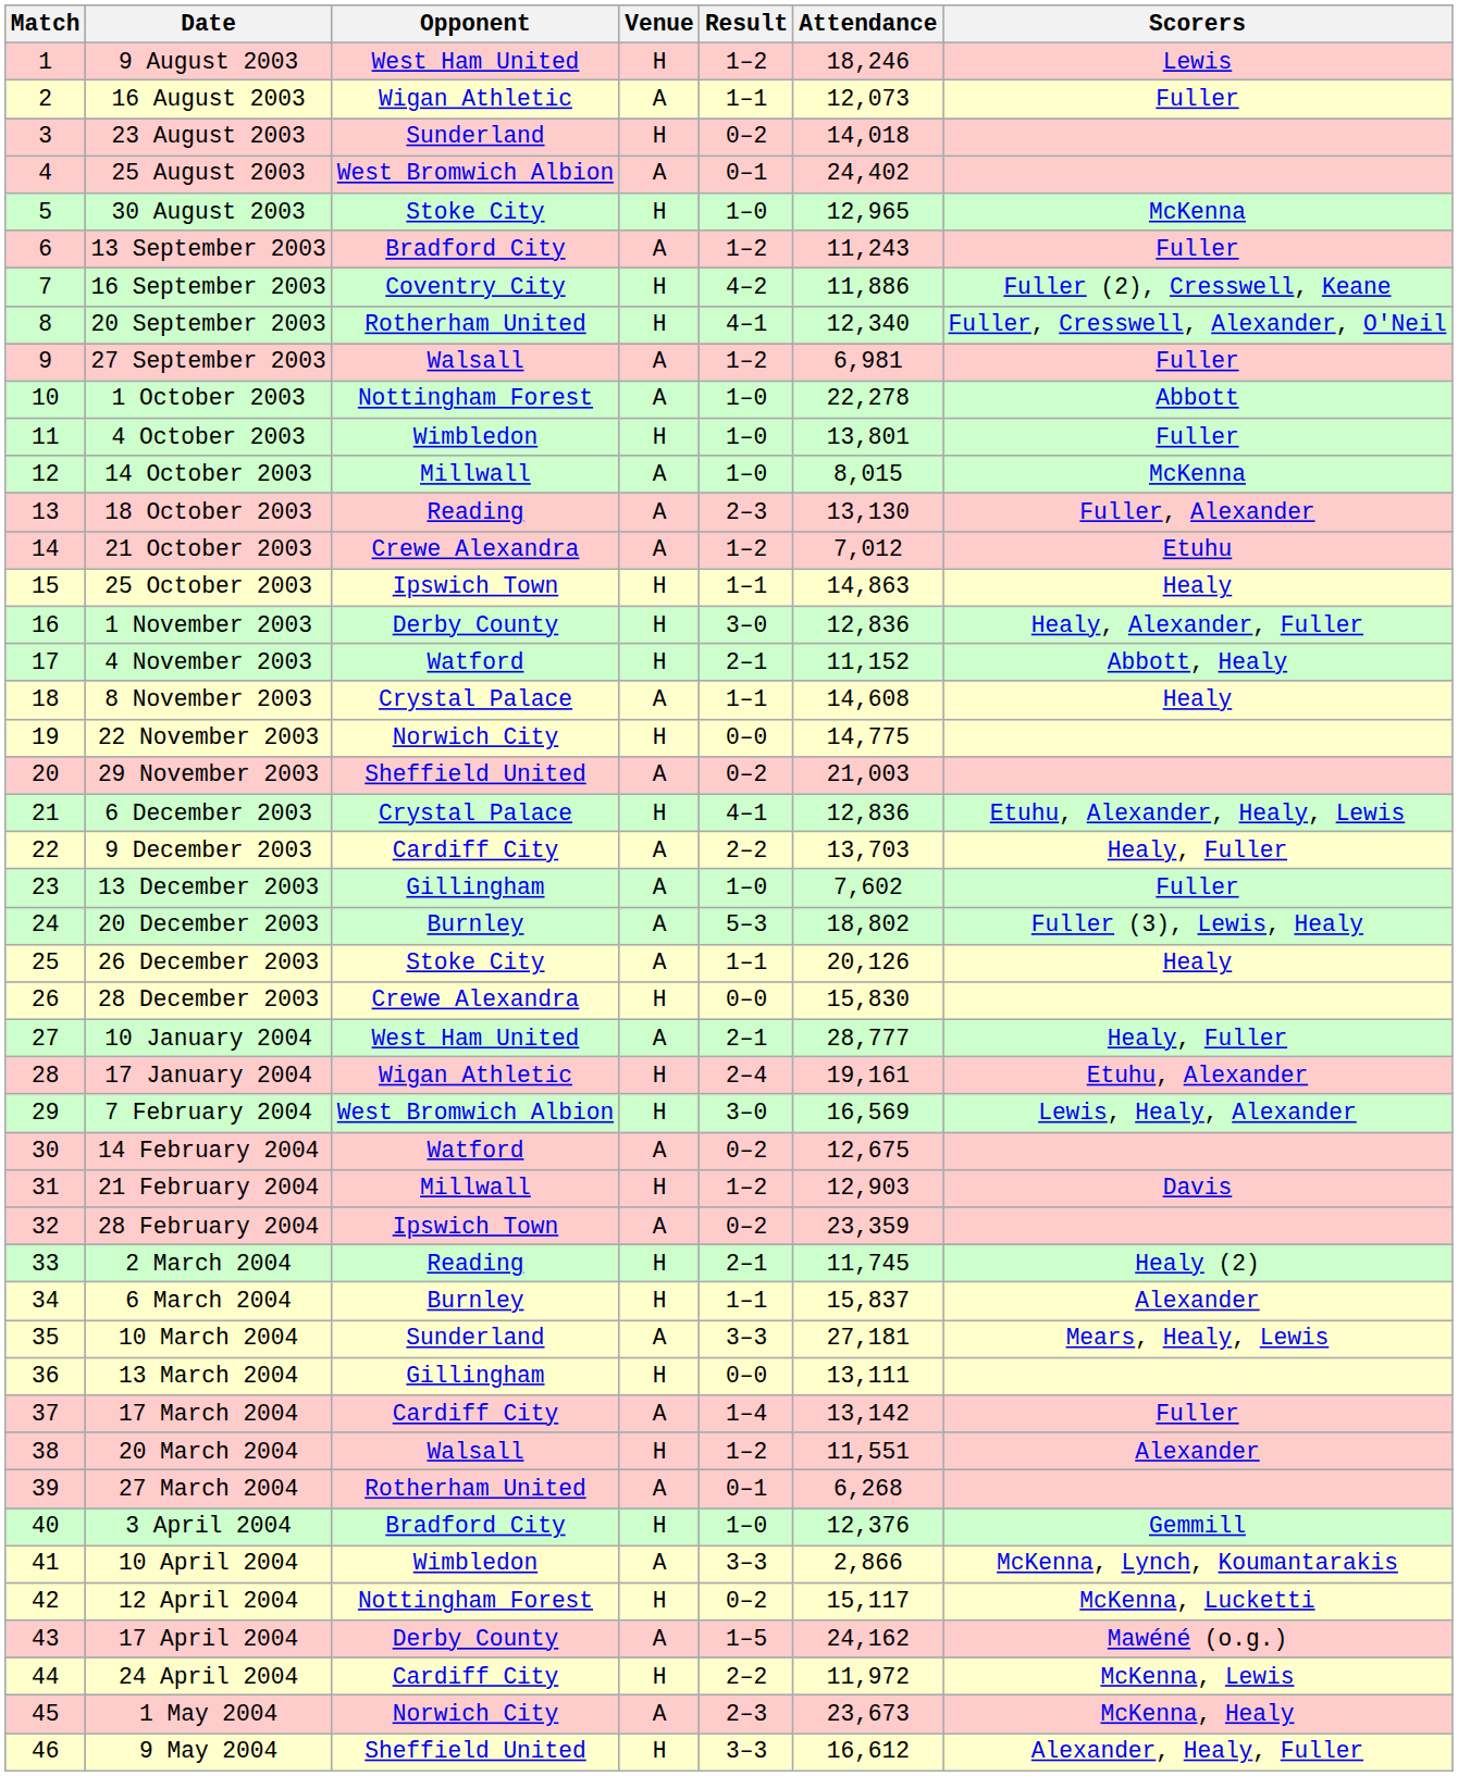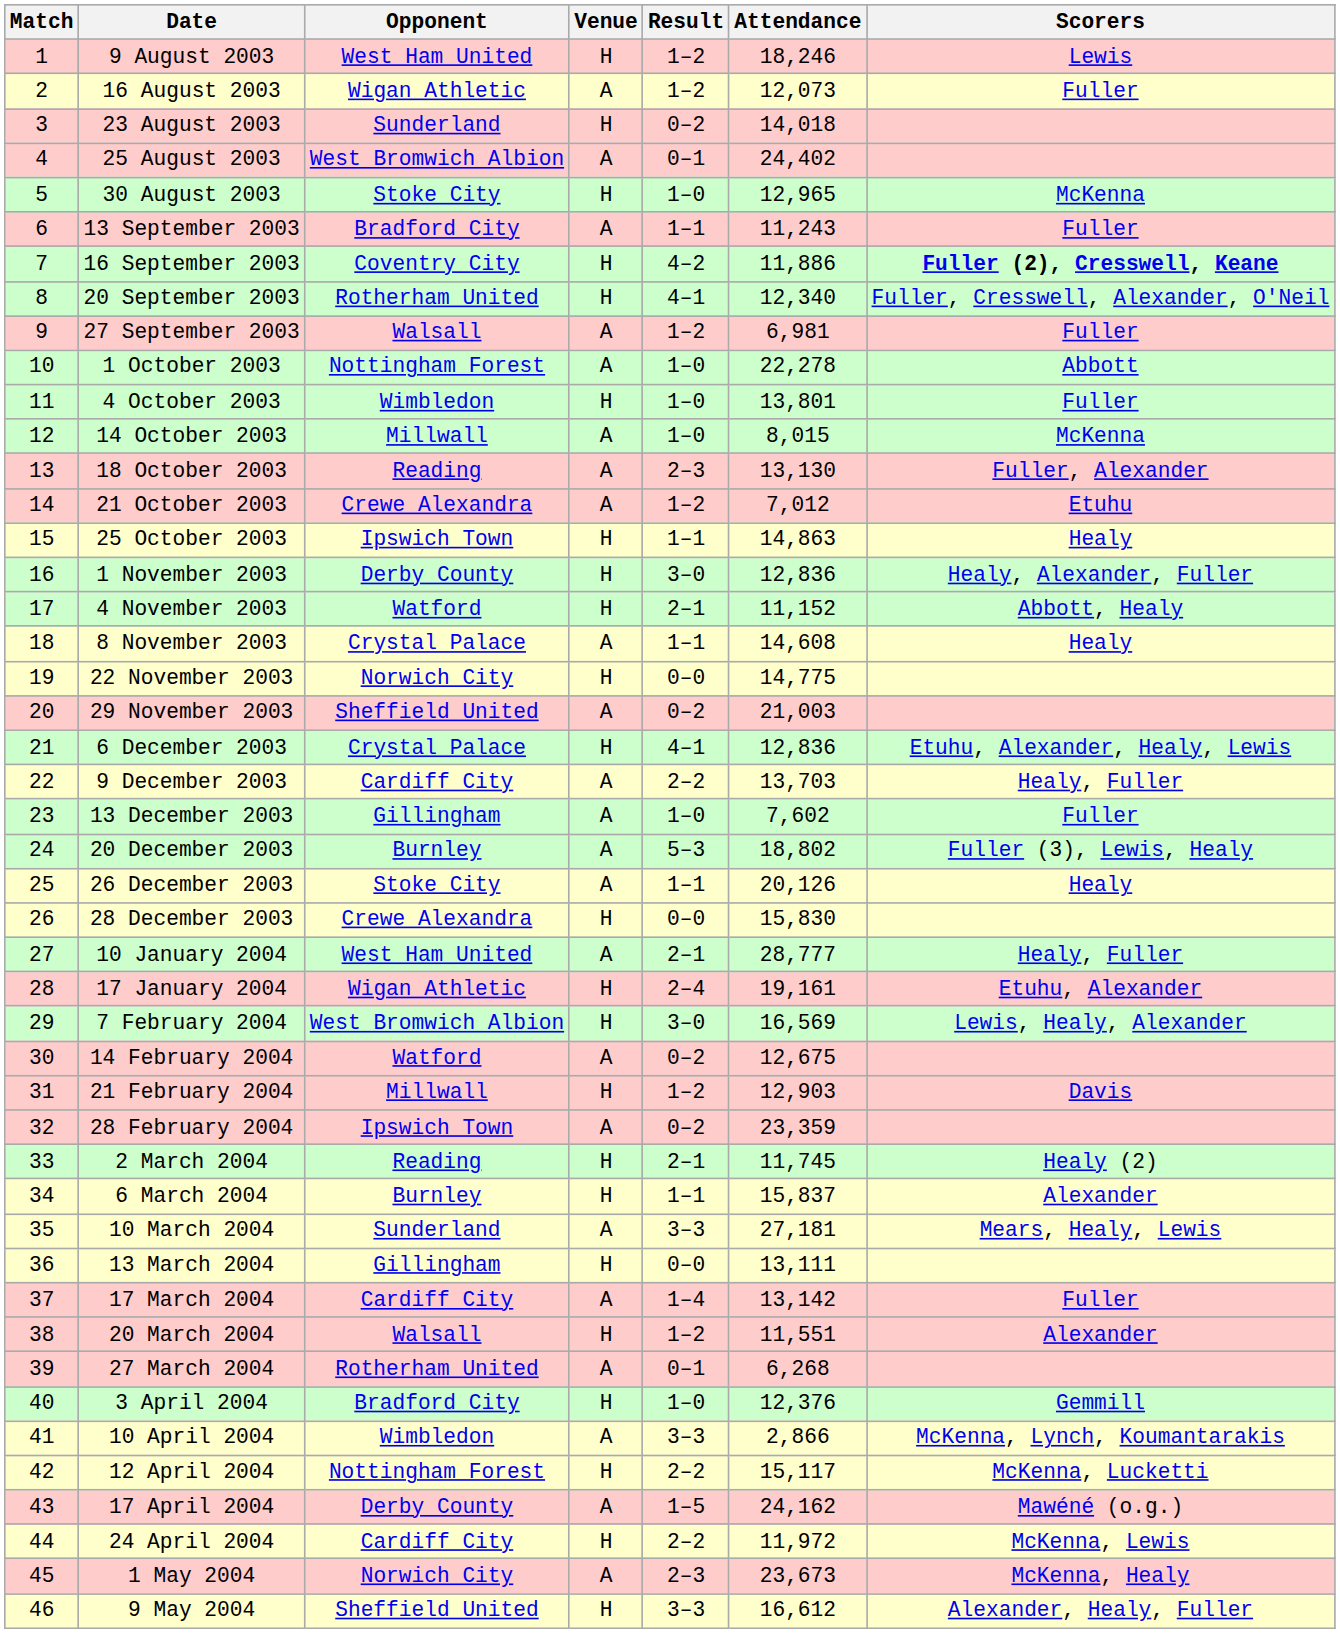16 August 2003 | Result: 1–1 -> 1–2
13 September 2003 | Result: 1–2 -> 1–1
16 September 2003 | Scorers: normal -> bold
12 April 2004 | Result: 0–2 -> 2–2
